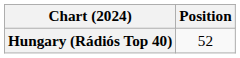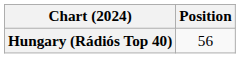Hungary (Rádiós Top 40) | Position: 52 -> 56
